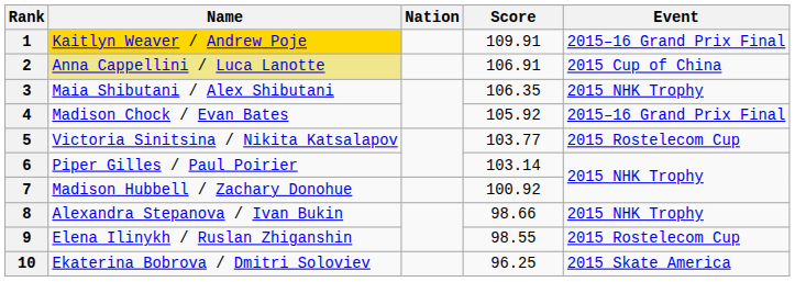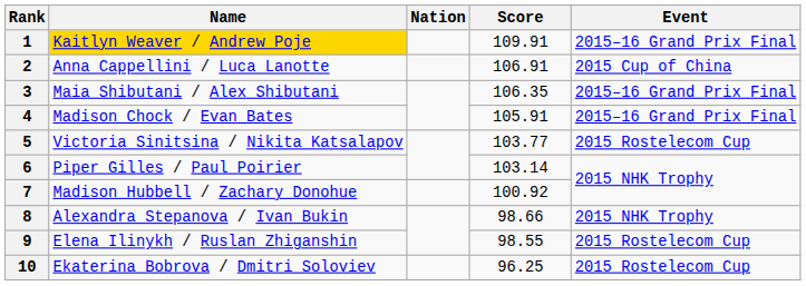2 | Name: khaki background -> no background
3 | Event: 2015 NHK Trophy -> 2015–16 Grand Prix Final
4 | Score: 105.92 -> 105.91
10 | Event: 2015 Skate America -> 2015 Rostelecom Cup
